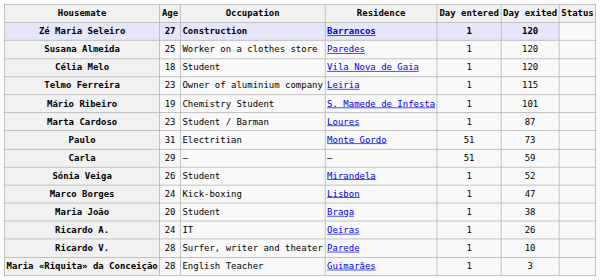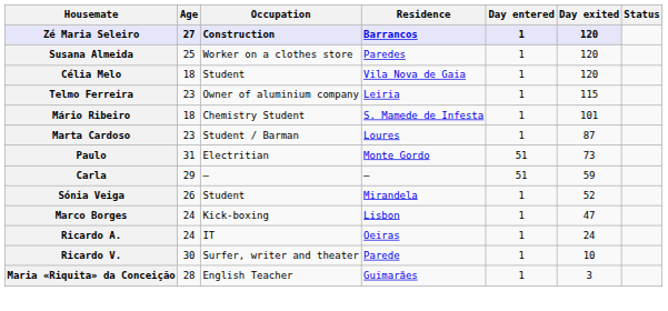Mário Ribeiro | Age: 19 -> 18
- row: Maria João | 20 | Student | Braga | 1 | 38
Ricardo A. | Day exited: 26 -> 24
Ricardo V. | Age: 28 -> 30
